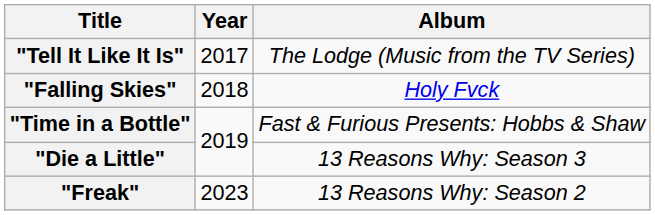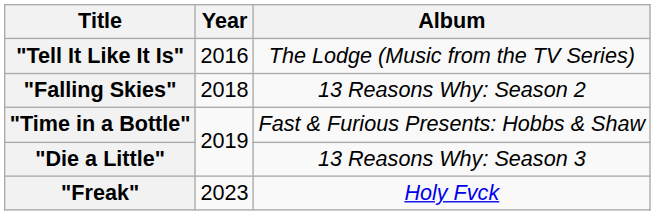"Tell It Like It Is" | Year: 2017 -> 2016
"Falling Skies" | Album: Holy Fvck -> 13 Reasons Why: Season 2
"Freak" | Album: 13 Reasons Why: Season 2 -> Holy Fvck
